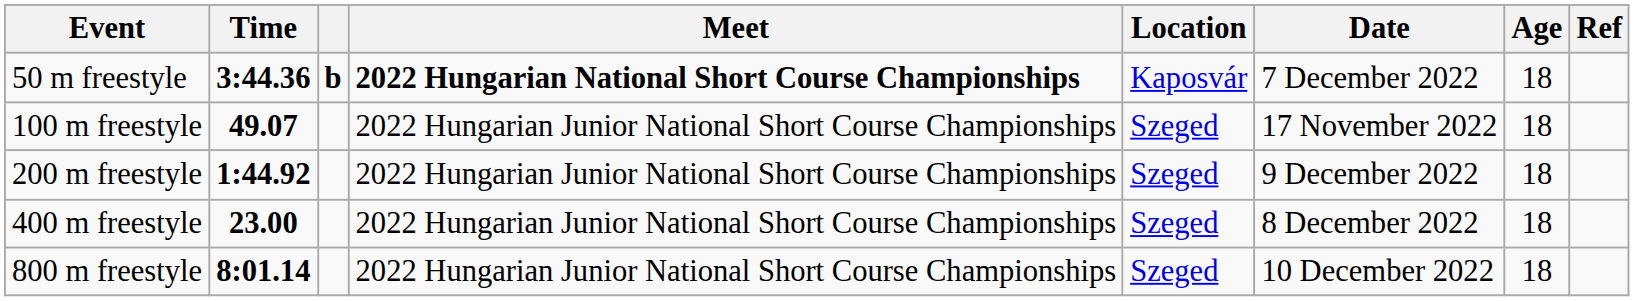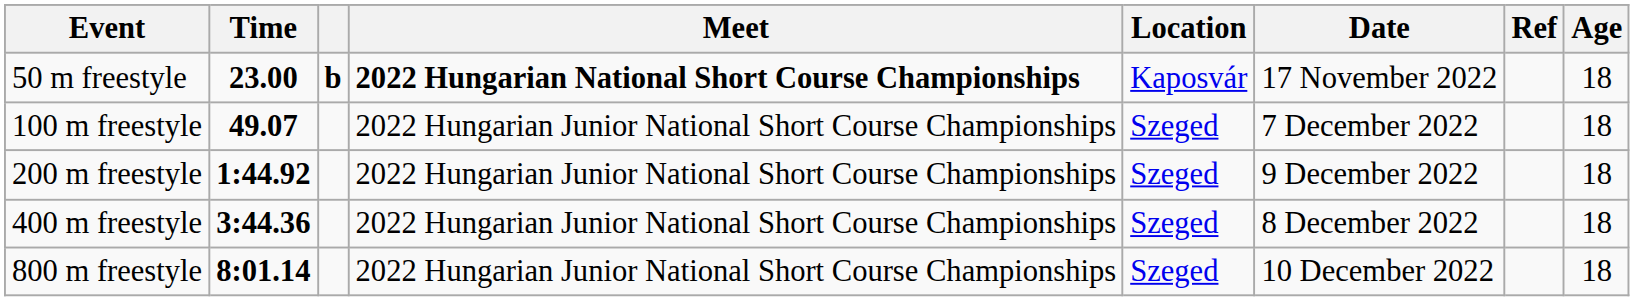columns swapped: Age <-> Ref
50 m freestyle | Time: 3:44.36 -> 23.00
50 m freestyle | Date: 7 December 2022 -> 17 November 2022
100 m freestyle | Date: 17 November 2022 -> 7 December 2022
400 m freestyle | Time: 23.00 -> 3:44.36
